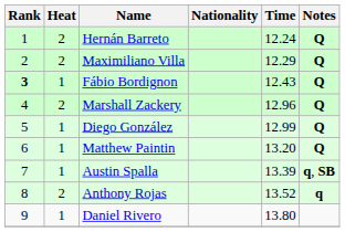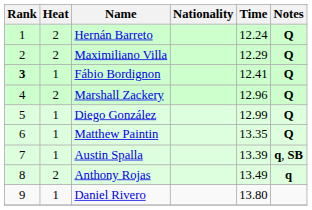Fábio Bordignon | Time: 12.43 -> 12.41
Matthew Paintin | Time: 13.20 -> 13.35
Anthony Rojas | Time: 13.52 -> 13.49
